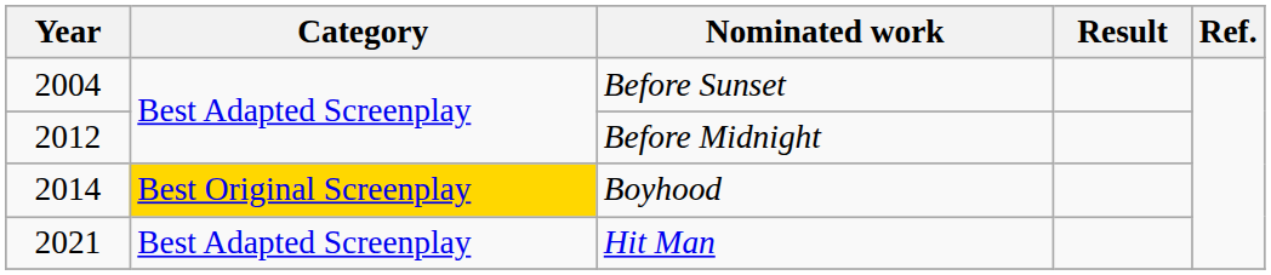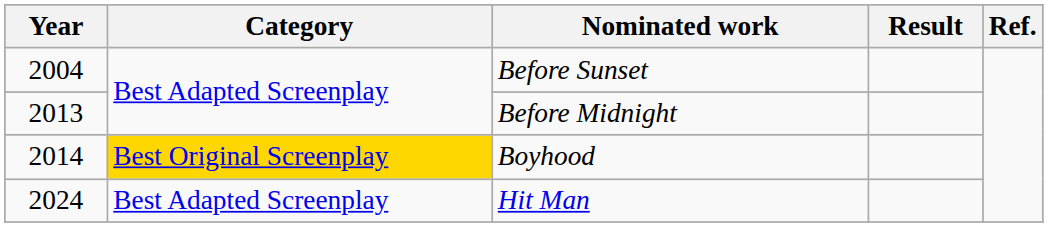Before Midnight | Year: 2012 -> 2013
Hit Man | Year: 2021 -> 2024
